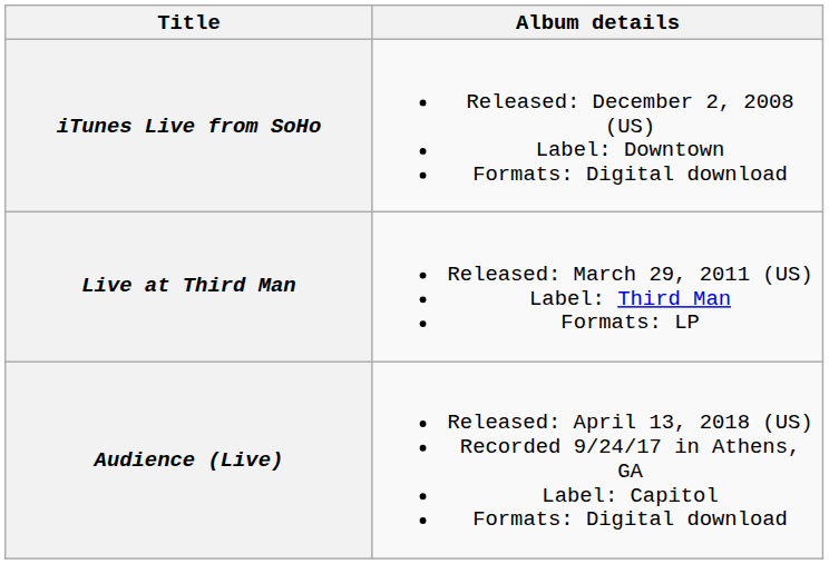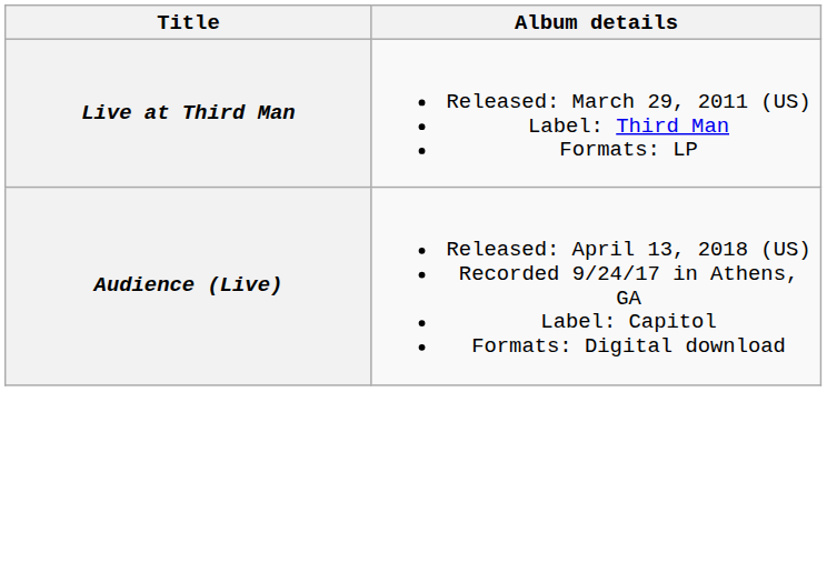- row: iTunes Live from SoHo | Released: December 2, 2008 (US) Label: Downtown Formats: Digital download
